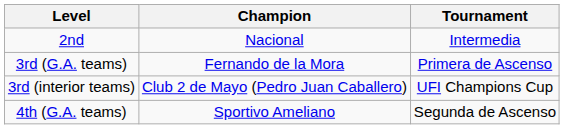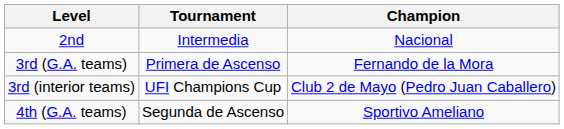columns swapped: Tournament <-> Champion
